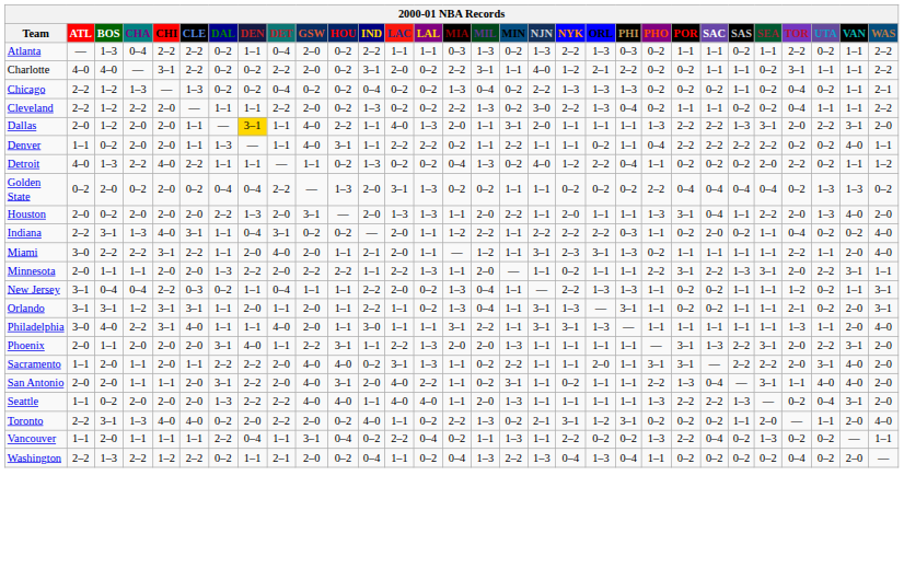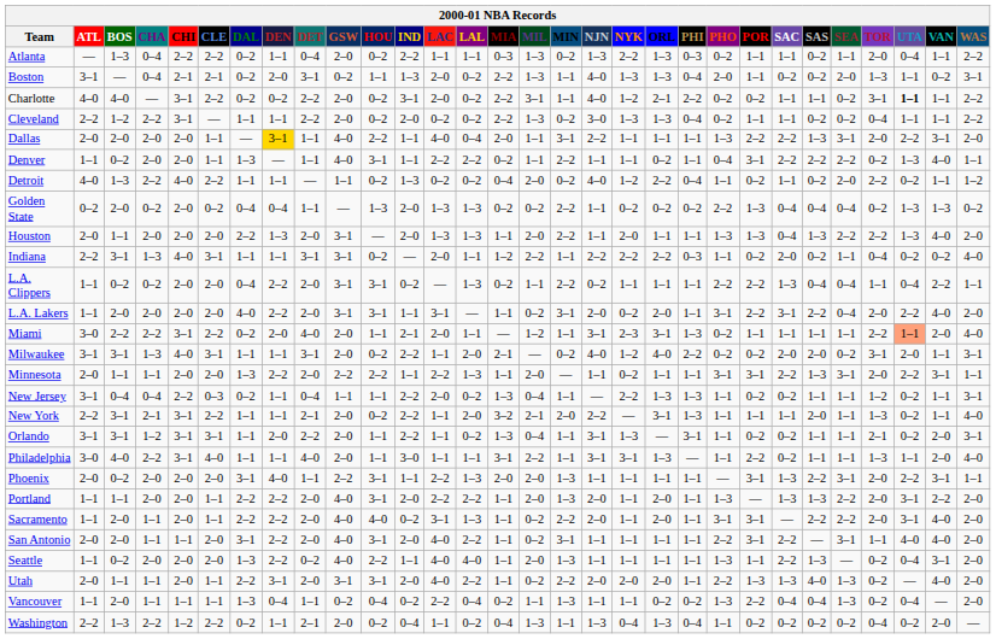Atlanta | TOR: 2–2 -> 2–0
Atlanta | UTA: 0–2 -> 0–4
+ row: Boston | 3–1 | — | 0–4 | 2–1 | 2–1 | 0–2 | 2–0 | 3–1 | 0–2 | 1–1 | 1–3 | 2–0 | 0–2 | 2–2 | 1–3 | 1–1 | 4–0 | 1–3 | 1–3 | 0–4 | 2–0 | 1–1 | 0–2 | 0–2 | 2–0 | 1–3 | 1–1 | 0–2 | 3–1
Charlotte | UTA: normal -> bold
- row: Chicago | 2–2 | 1–2 | 1–3 | — | 1–3 | 0–2 | 0–2 | 0–4 | 0–2 | 0–2 | 0–4 | 0–2 | 0–2 | 1–3 | 0–4 | 0–2 | 2–2 | 1–3 | 1–3 | 1–3 | 0–2 | 0–2 | 0–2 | 1–1 | 0–2 | 0–4 | 0–2 | 1–1 | 2–1
Cleveland | CHI: 2–0 -> 3–1
Cleveland | IND: 1–3 -> 2–0
Cleveland | NYK: 2–2 -> 1–3
Dallas | BOS: 1–2 -> 2–0
Dallas | LAL: 1–3 -> 0–4
Dallas | NJN: 2–0 -> 2–2
Denver | POR: 2–2 -> 3–1
Denver | UTA: 0–2 -> 1–3
Detroit | MIL: 1–3 -> 2–0
Detroit | SAC: 0–2 -> 1–1
Golden State | DET: 2–2 -> 1–1
Golden State | LAC: 3–1 -> 1–3
Golden State | MIN: 1–1 -> 2–2
Golden State | POR: 0–4 -> 1–3
Houston | BOS: 0–2 -> 1–1
Houston | POR: 3–1 -> 1–3
Houston | SAS: 1–1 -> 1–3
Houston | TOR: 2–0 -> 2–2
Indiana | DEN: 0–4 -> 1–1
Indiana | GSW: 0–2 -> 3–1
+ row: L.A. Clippers | 1–1 | 0–2 | 0–2 | 2–0 | 2–0 | 0–4 | 2–2 | 2–0 | 3–1 | 3–1 | 0–2 | — | 1–3 | 0–2 | 1–1 | 2–2 | 0–2 | 1–1 | 1–1 | 1–1 | 2–2 | 2–2 | 1–3 | 0–4 | 0–4 | 1–1 | 0–4 | 2–2 | 1–1
+ row: L.A. Lakers | 1–1 | 2–0 | 2–0 | 2–0 | 2–0 | 4–0 | 2–2 | 2–0 | 3–1 | 3–1 | 1–1 | 3–1 | — | 1–1 | 0–2 | 3–1 | 2–0 | 0–2 | 2–0 | 1–1 | 3–1 | 2–2 | 3–1 | 2–2 | 0–4 | 2–0 | 2–2 | 4–0 | 2–0
Miami | DAL: 1–1 -> 0–2
Miami | UTA: no background -> lightsalmon background
+ row: Milwaukee | 3–1 | 3–1 | 1–3 | 4–0 | 3–1 | 1–1 | 1–1 | 3–1 | 2–0 | 0–2 | 2–2 | 1–1 | 2–0 | 2–1 | — | 0–2 | 4–0 | 1–2 | 4–0 | 2–2 | 0–2 | 0–2 | 2–0 | 2–0 | 0–2 | 3–1 | 2–0 | 1–1 | 3–1
Minnesota | PHO: 2–2 -> 3–1
+ row: New York | 2–2 | 3–1 | 2–1 | 3–1 | 2–2 | 1–1 | 1–1 | 2–1 | 2–0 | 0–2 | 2–2 | 1–1 | 2–0 | 3–2 | 2–1 | 2–0 | 2–2 | — | 3–1 | 1–3 | 1–1 | 1–1 | 1–1 | 2–0 | 1–1 | 1–3 | 0–2 | 1–1 | 4–0
Orlando | DET: 1–1 -> 2–2
Philadelphia | POR: 1–1 -> 2–2
Philadelphia | SAC: 1–1 -> 0–2
Phoenix | BOS: 1–1 -> 0–2
Phoenix | WAS: 2–0 -> 1–1
+ row: Portland | 1–1 | 1–1 | 2–0 | 2–0 | 1–1 | 2–2 | 2–2 | 2–0 | 4–0 | 3–1 | 2–0 | 2–2 | 2–2 | 1–1 | 2–0 | 1–3 | 2–0 | 1–1 | 2–0 | 1–1 | 1–3 | — | 1–3 | 1–3 | 2–2 | 2–0 | 3–1 | 2–2 | 2–0
Sacramento | NJN: 1–1 -> 2–0
San Antonio | NYK: 0–2 -> 1–1
San Antonio | POR: 1–3 -> 3–1
San Antonio | SAC: 0–4 -> 2–2
Seattle | DET: 2–2 -> 0–2
Seattle | HOU: 4–0 -> 2–2
Seattle | POR: 2–2 -> 1–1
- row: Toronto | 2–2 | 3–1 | 1–3 | 4–0 | 4–0 | 0–2 | 2–0 | 2–2 | 2–0 | 0–2 | 4–0 | 1–1 | 0–2 | 2–2 | 1–3 | 0–2 | 2–1 | 3–1 | 1–2 | 3–1 | 0–2 | 0–2 | 0–2 | 1–1 | 2–0 | — | 1–1 | 2–0 | 4–0
+ row: Utah | 2–0 | 1–1 | 1–1 | 2–0 | 1–1 | 2–2 | 3–1 | 2–0 | 3–1 | 3–1 | 2–0 | 4–0 | 2–2 | 1–1 | 0–2 | 2–2 | 2–0 | 2–0 | 2–0 | 1–1 | 2–2 | 1–3 | 1–3 | 4–0 | 1–3 | 0–2 | — | 4–0 | 2–0
Vancouver | DAL: 2–2 -> 1–3
Vancouver | GSW: 3–1 -> 0–2
Vancouver | NYK: 2–2 -> 1–1
Vancouver | SAS: 0–2 -> 0–4
Vancouver | UTA: 0–2 -> 0–4
Vancouver | WAS: 1–1 -> 2–0
Washington | MIN: 2–2 -> 1–1
